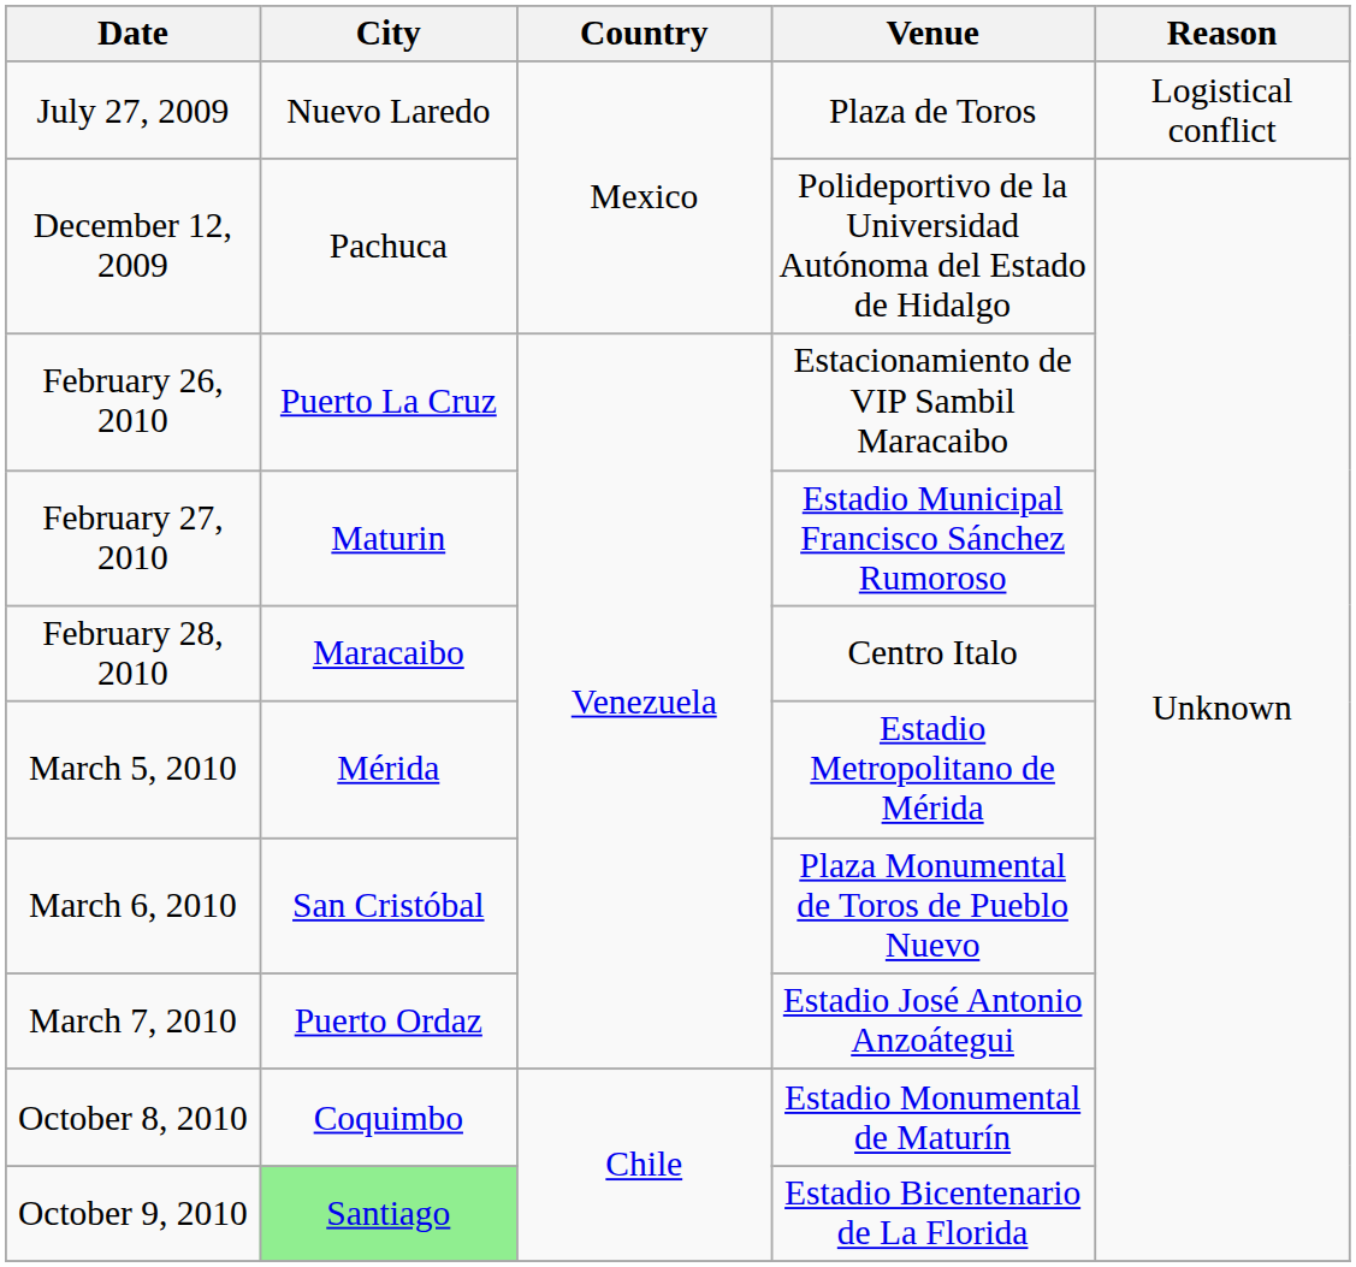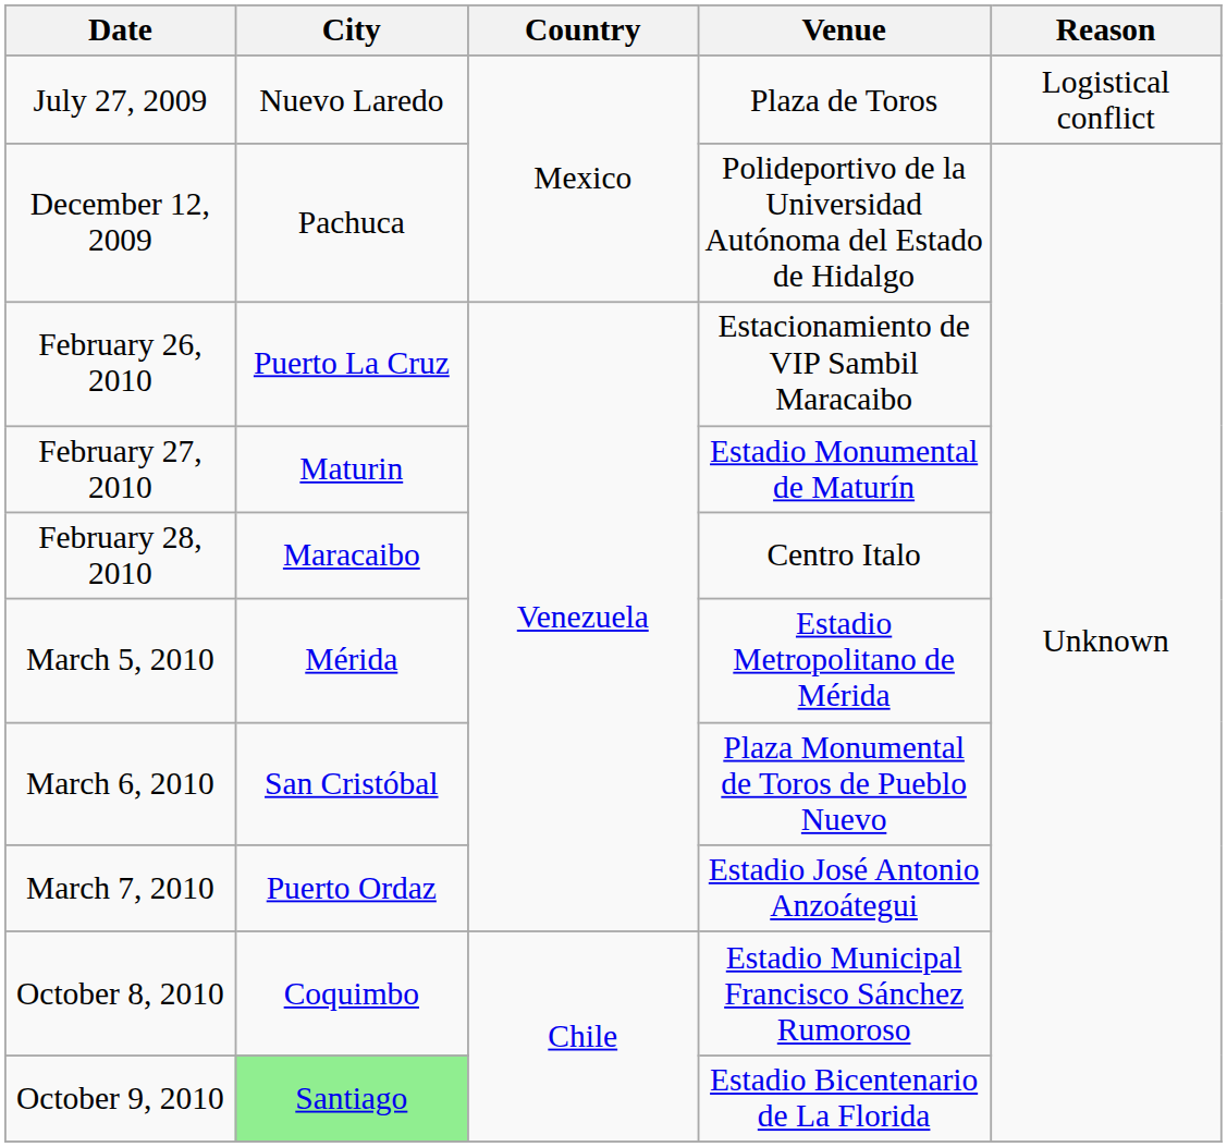February 27, 2010 | Venue: Estadio Municipal Francisco Sánchez Rumoroso -> Estadio Monumental de Maturín
October 8, 2010 | Venue: Estadio Monumental de Maturín -> Estadio Municipal Francisco Sánchez Rumoroso
